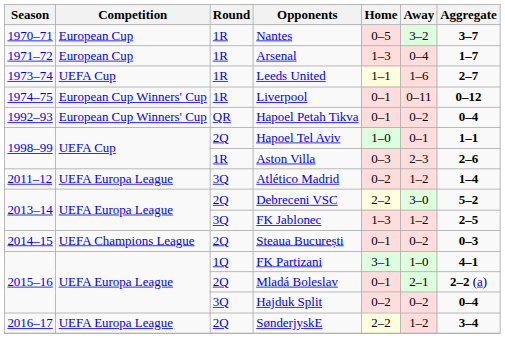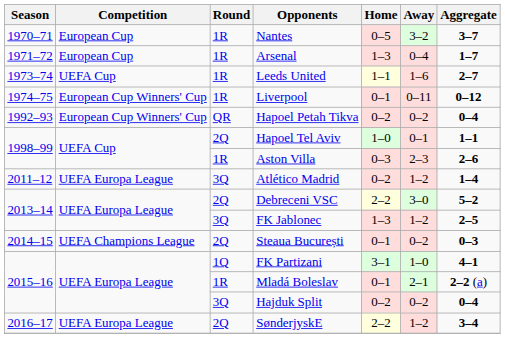Hapoel Petah Tikva | Home: 0–1 -> 0–2
Mladá Boleslav | Round: 2Q -> 1R
